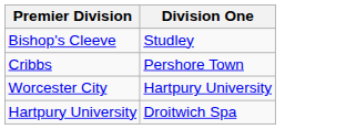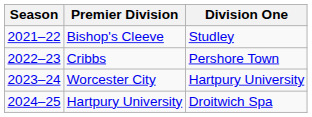+ column: Season | 2021–22 | 2022–23 | 2023–24 | 2024–25
